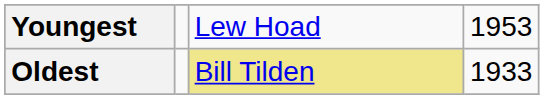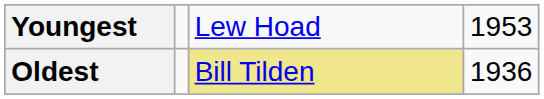Oldest | column 4: 1933 -> 1936
